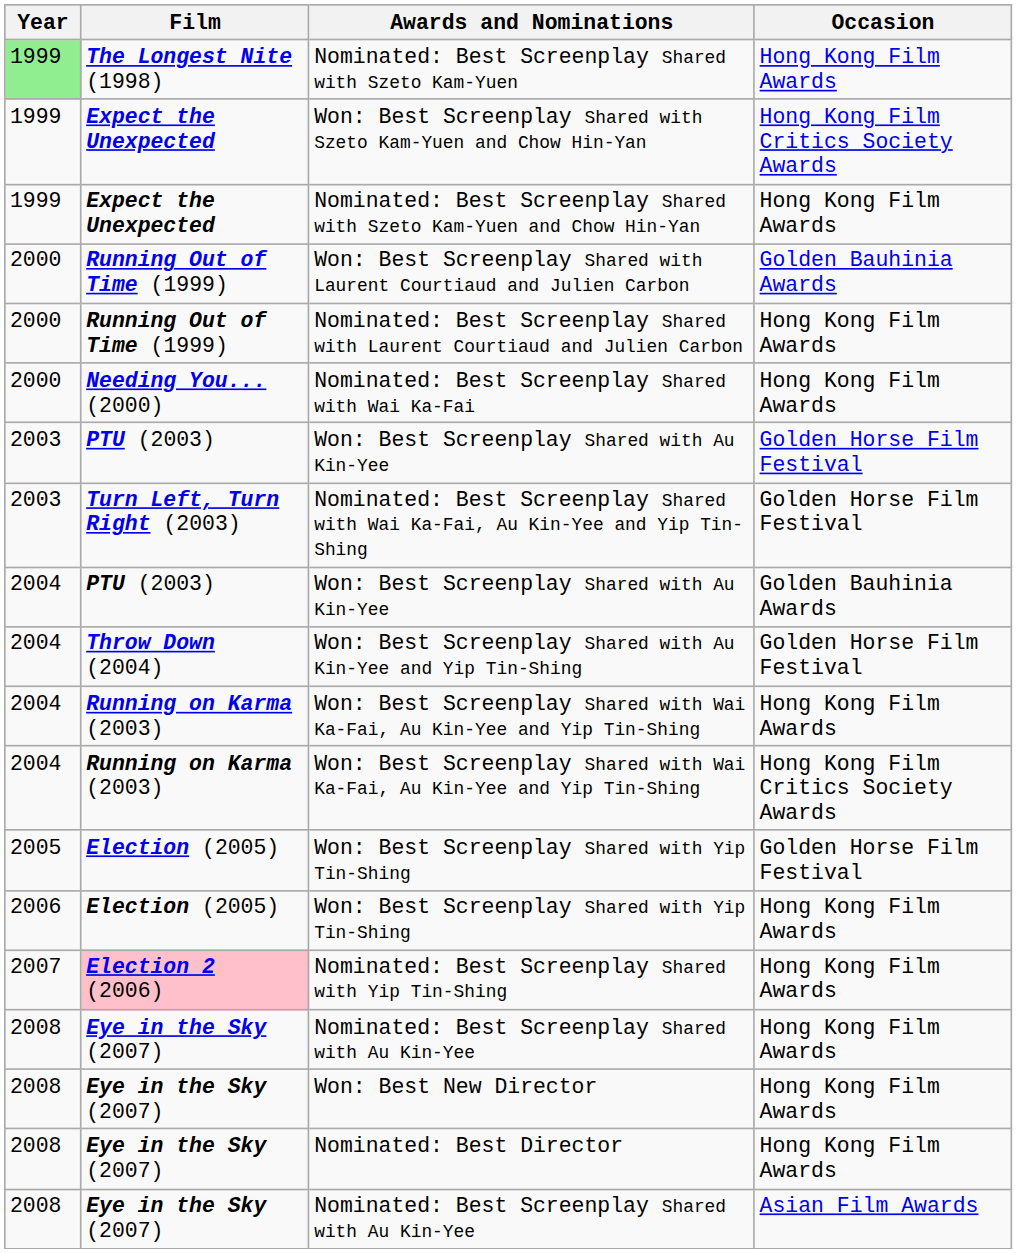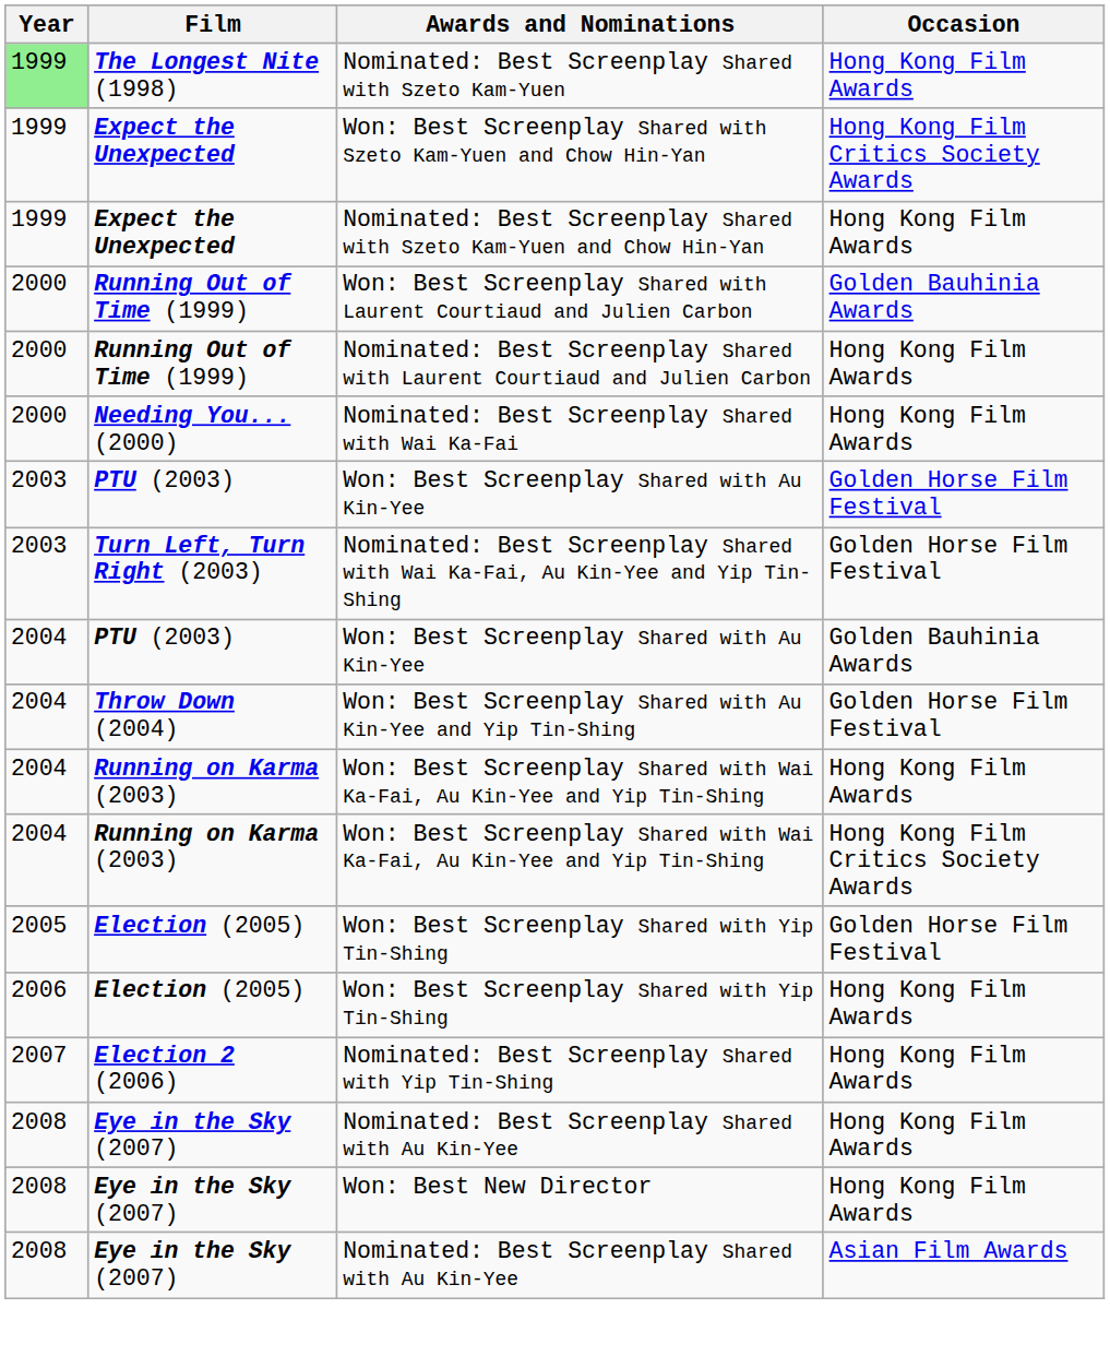Nominated: Best Screenplay Shared with Yip Tin-Shing | Film: pink background -> no background
- row: 2008 | Eye in the Sky (2007) | Nominated: Best Director | Hong Kong Film Awards
